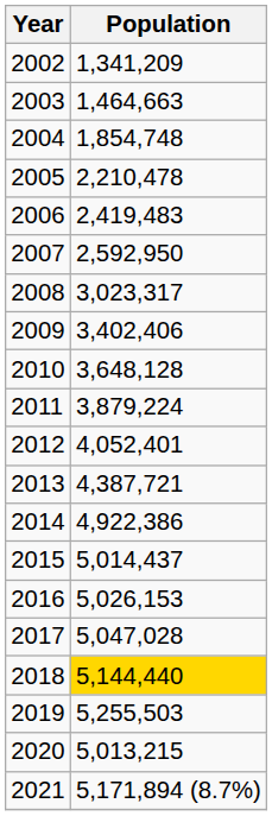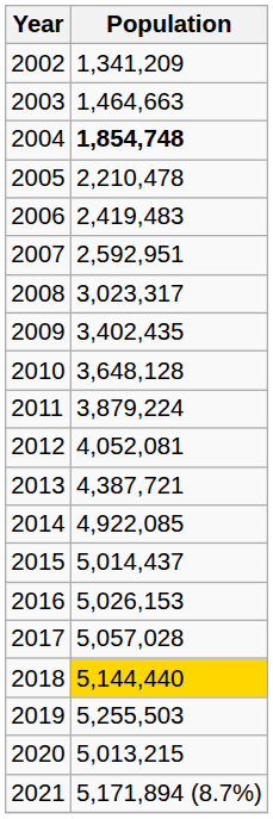2004 | Population: normal -> bold
2007 | Population: 2,592,950 -> 2,592,951
2009 | Population: 3,402,406 -> 3,402,435
2012 | Population: 4,052,401 -> 4,052,081
2014 | Population: 4,922,386 -> 4,922,085
2017 | Population: 5,047,028 -> 5,057,028
